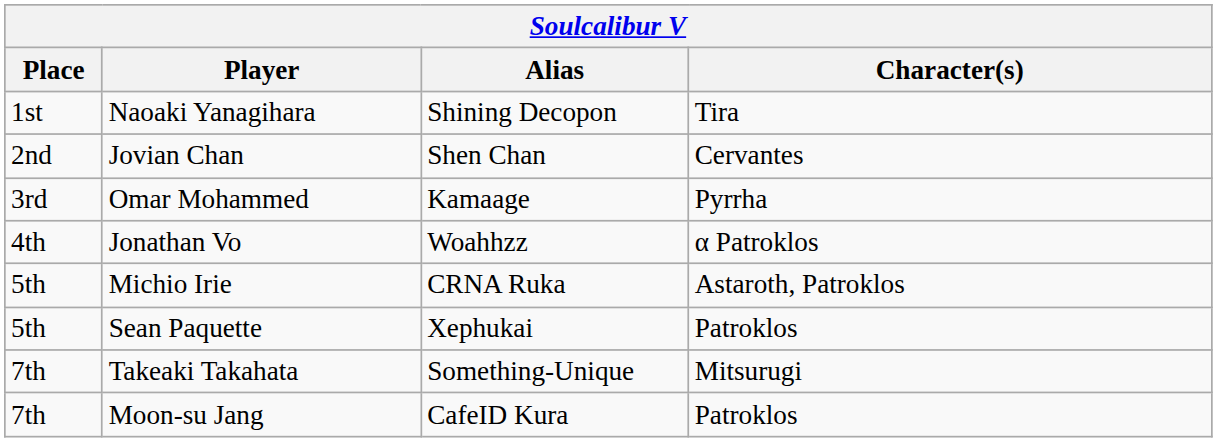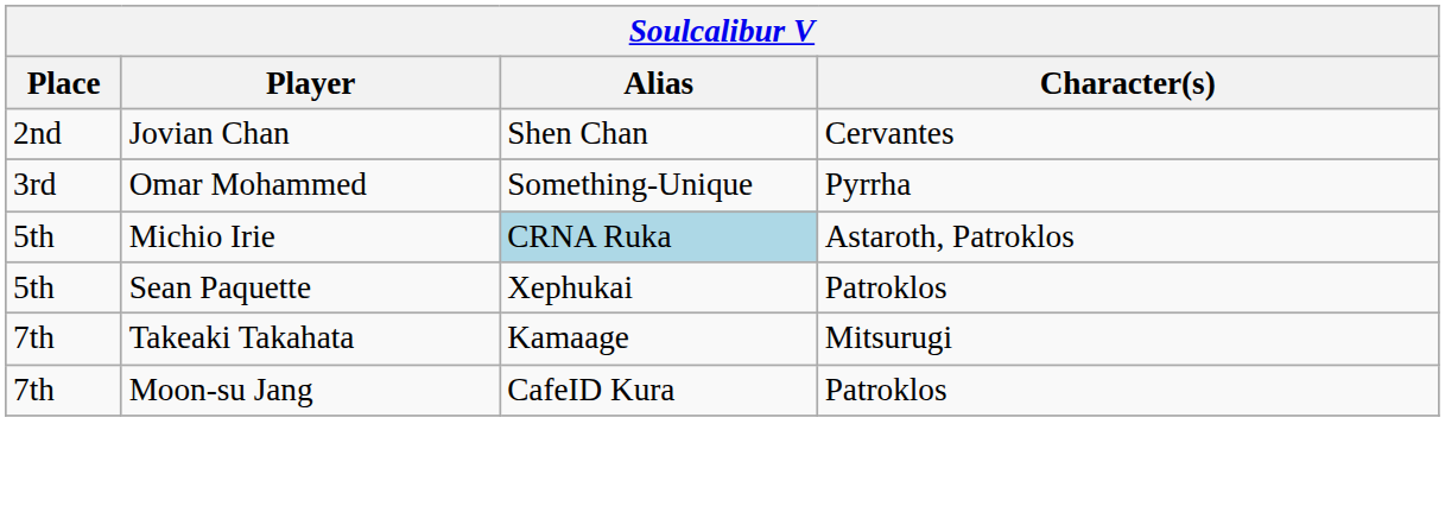- row: 1st | Naoaki Yanagihara | Shining Decopon | Tira
Omar Mohammed | Alias: Kamaage -> Something-Unique
- row: 4th | Jonathan Vo | Woahhzz | α Patroklos
Michio Irie | Alias: no background -> lightblue background
Takeaki Takahata | Alias: Something-Unique -> Kamaage
